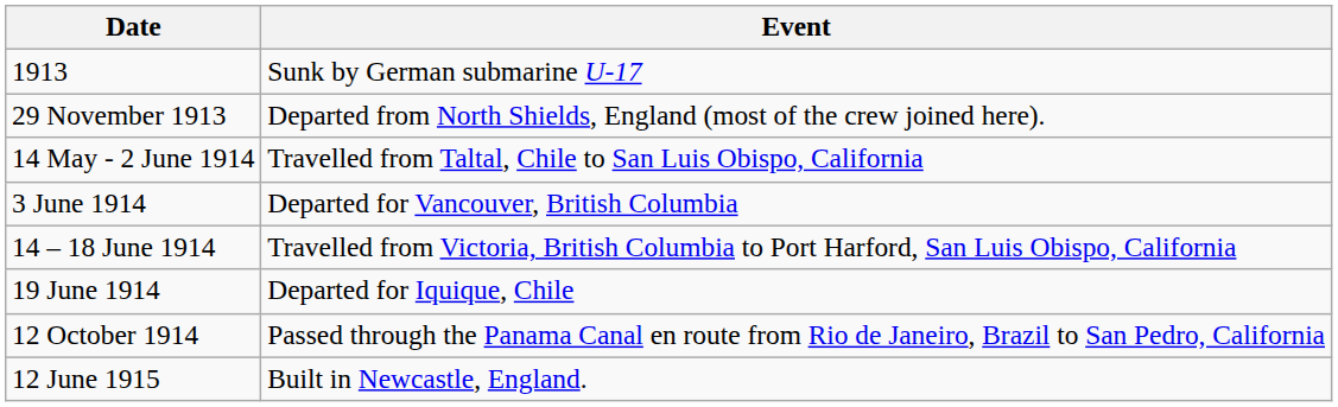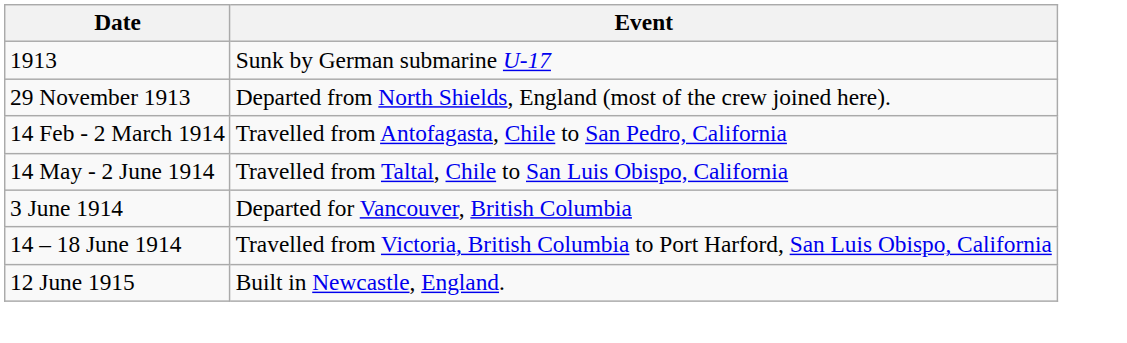+ row: 14 Feb - 2 March 1914 | Travelled from Antofagasta, Chile to San Pedro, California
- row: 19 June 1914 | Departed for Iquique, Chile
- row: 12 October 1914 | Passed through the Panama Canal en route from Rio de Janeiro, Brazil to San Pedro, California
